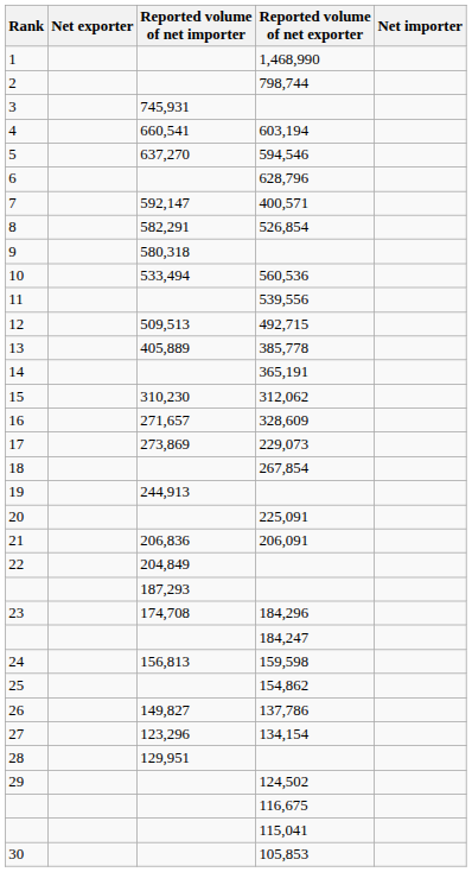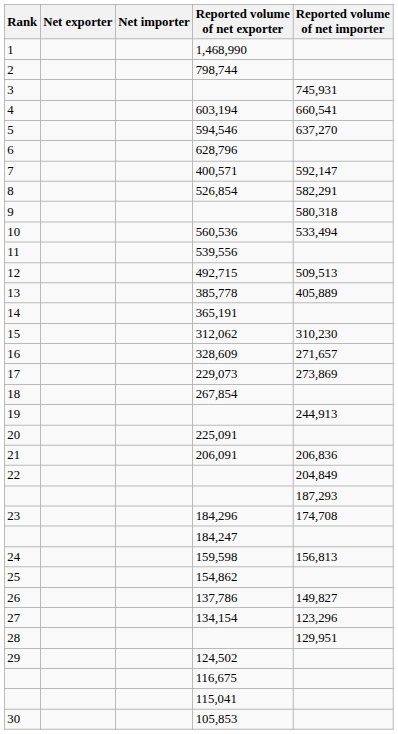columns swapped: Net importer <-> Reported volume of net importer
